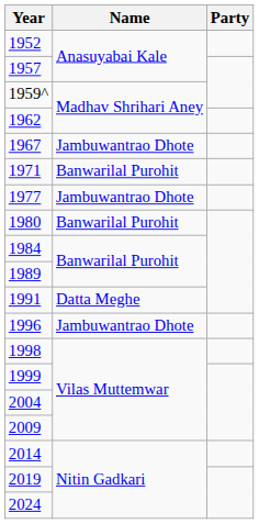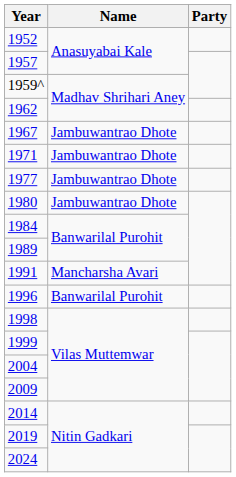1971 | Name: Banwarilal Purohit -> Jambuwantrao Dhote
1980 | Name: Banwarilal Purohit -> Jambuwantrao Dhote
1991 | Name: Datta Meghe -> Mancharsha Avari
1996 | Name: Jambuwantrao Dhote -> Banwarilal Purohit
